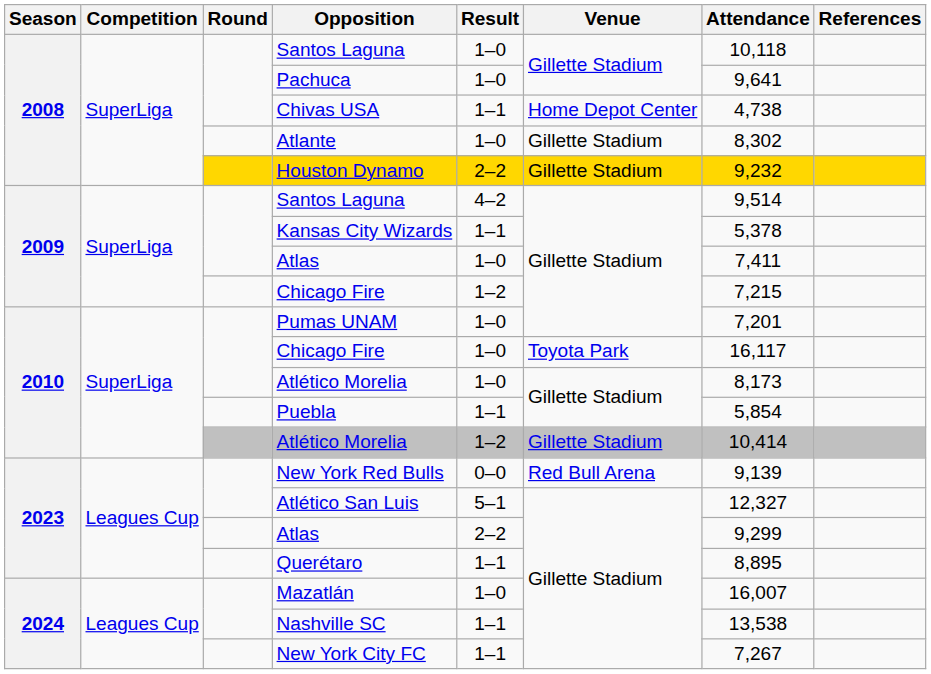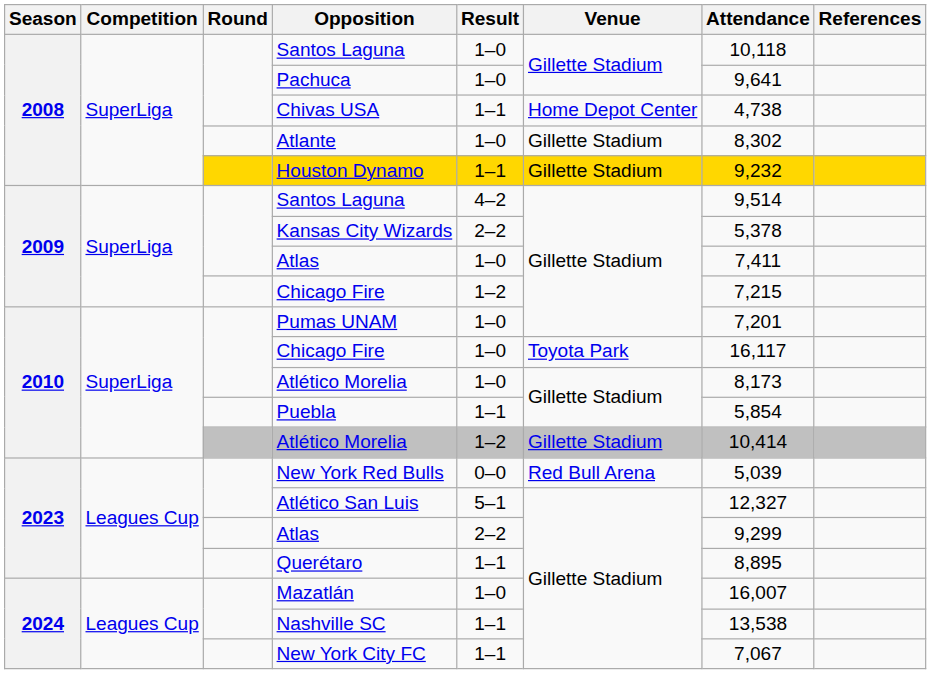Houston Dynamo | Result: 2–2 -> 1–1
Kansas City Wizards | Result: 1–1 -> 2–2
New York Red Bulls | Attendance: 9,139 -> 5,039
New York City FC | Attendance: 7,267 -> 7,067
